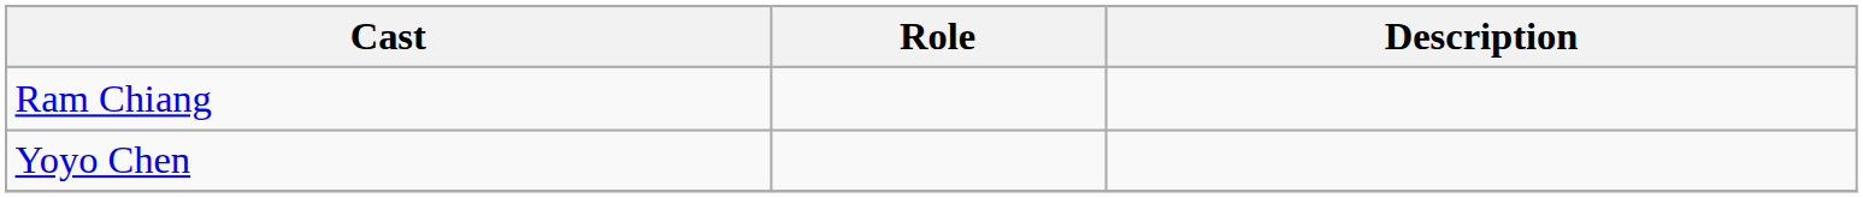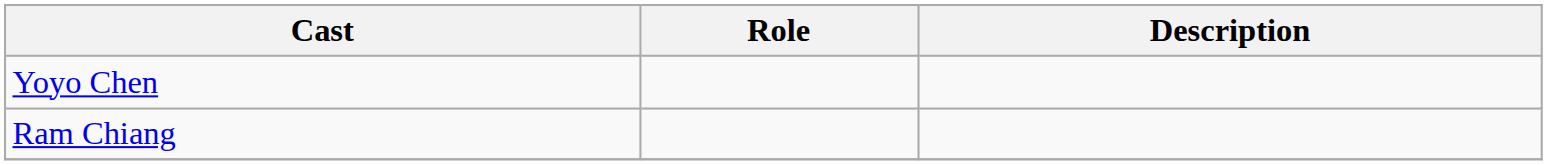rows swapped: Yoyo Chen <-> Ram Chiang
